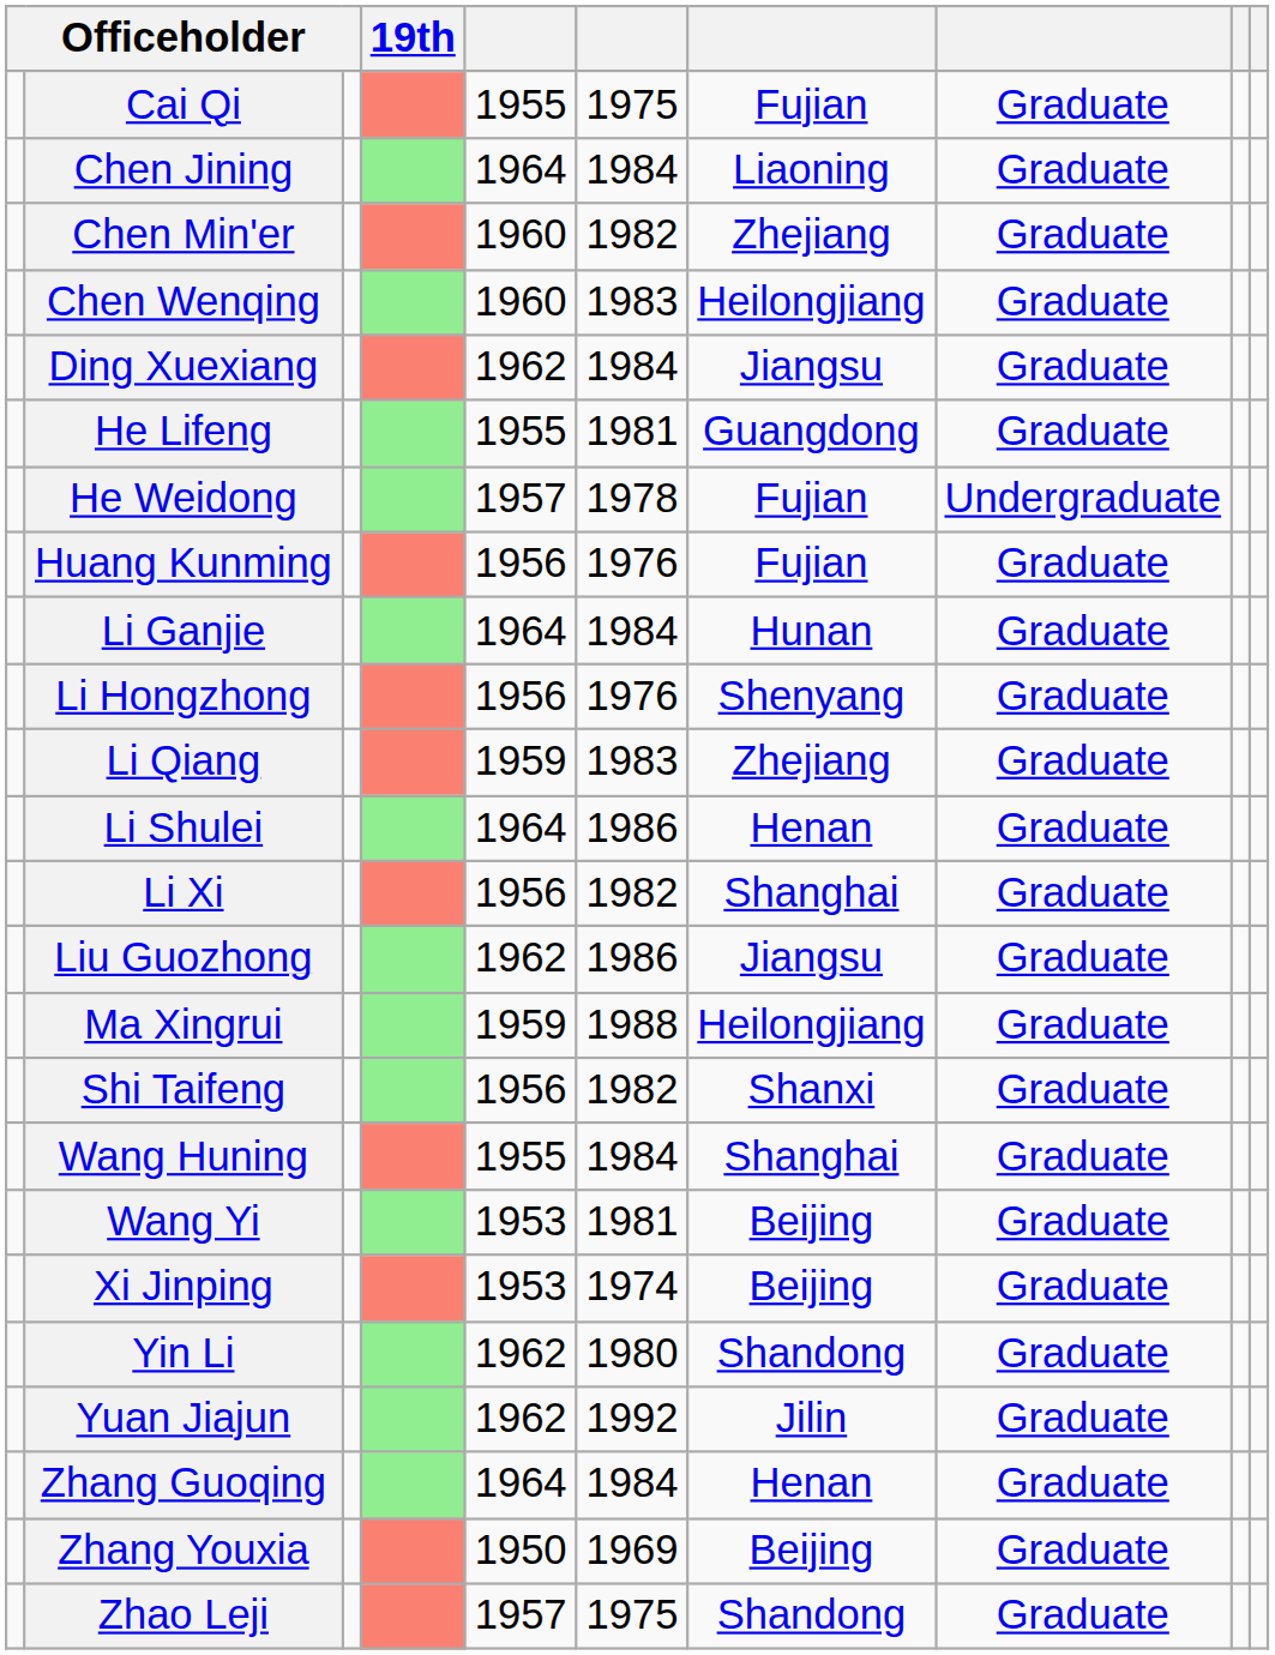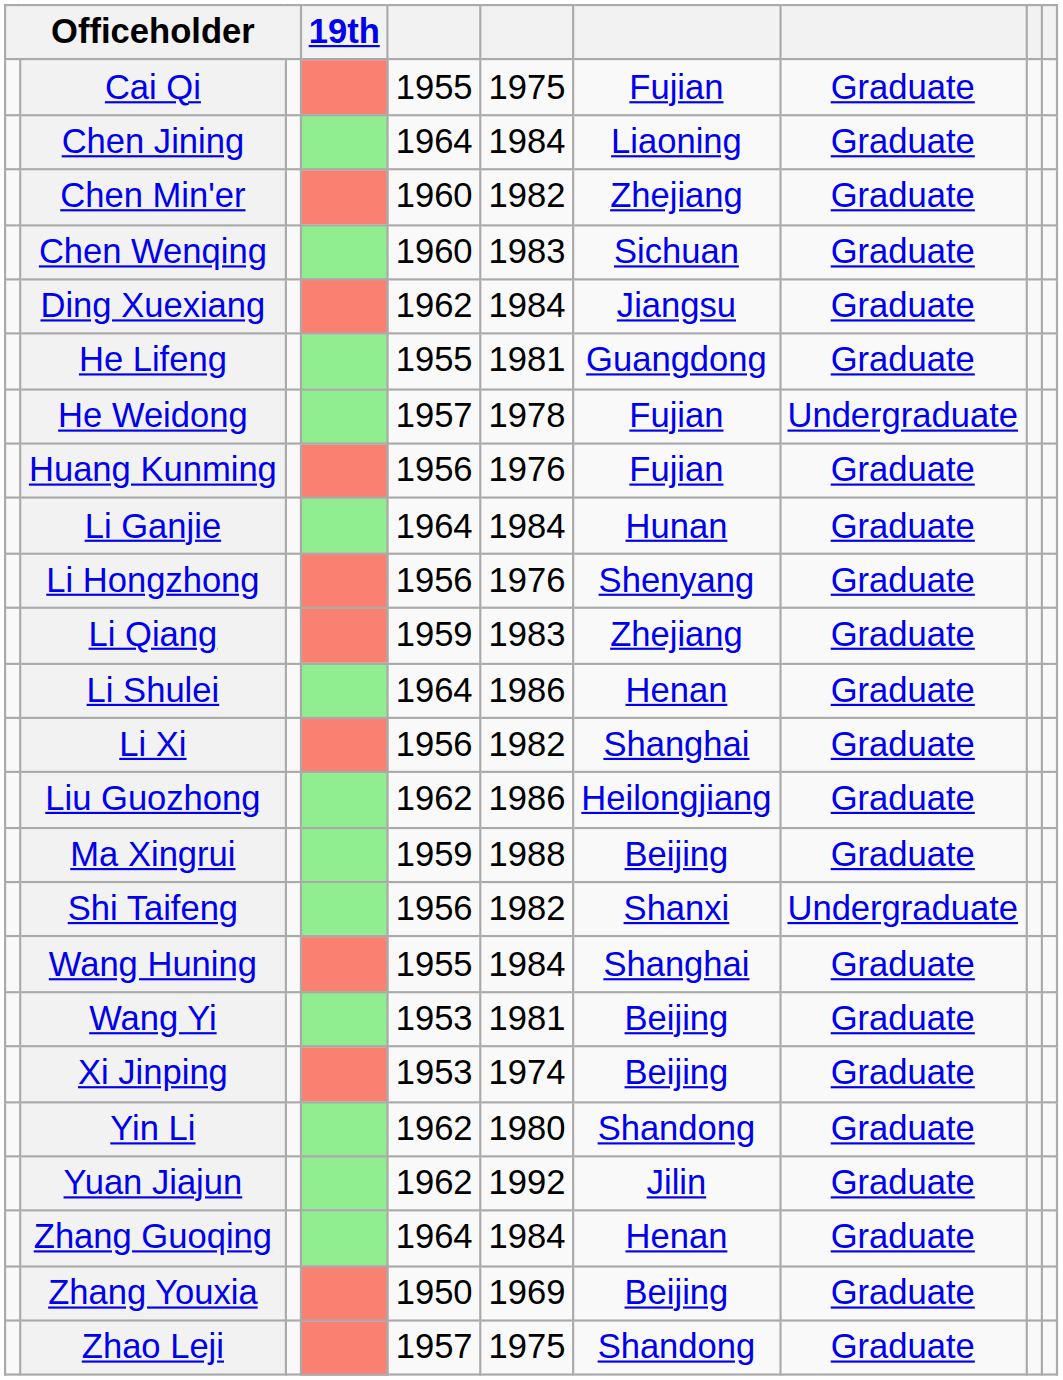Chen Wenqing | column 7: Heilongjiang -> Sichuan
Liu Guozhong | column 7: Jiangsu -> Heilongjiang
Ma Xingrui | column 7: Heilongjiang -> Beijing
Shi Taifeng | column 8: Graduate -> Undergraduate
